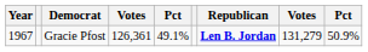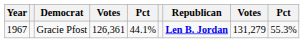Gracie Pfost | column 5: 49.1% -> 44.1%
Gracie Pfost | column 9: 50.9% -> 55.3%
